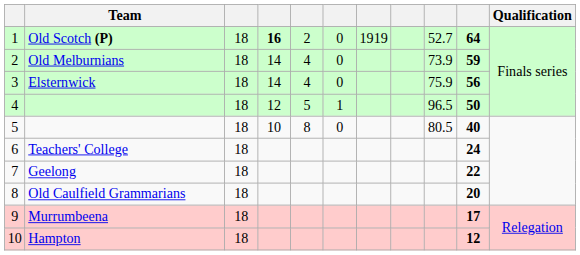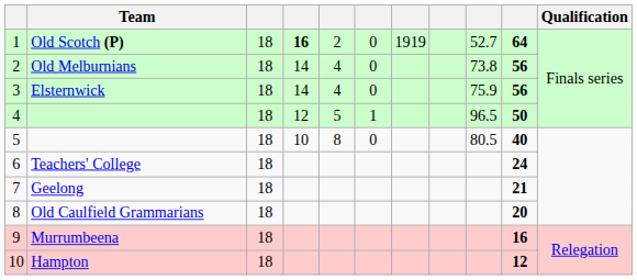Old Melburnians | column 9: 73.9 -> 73.8
Old Melburnians | column 10: 59 -> 56
Geelong | column 10: 22 -> 21
Murrumbeena | column 10: 17 -> 16
